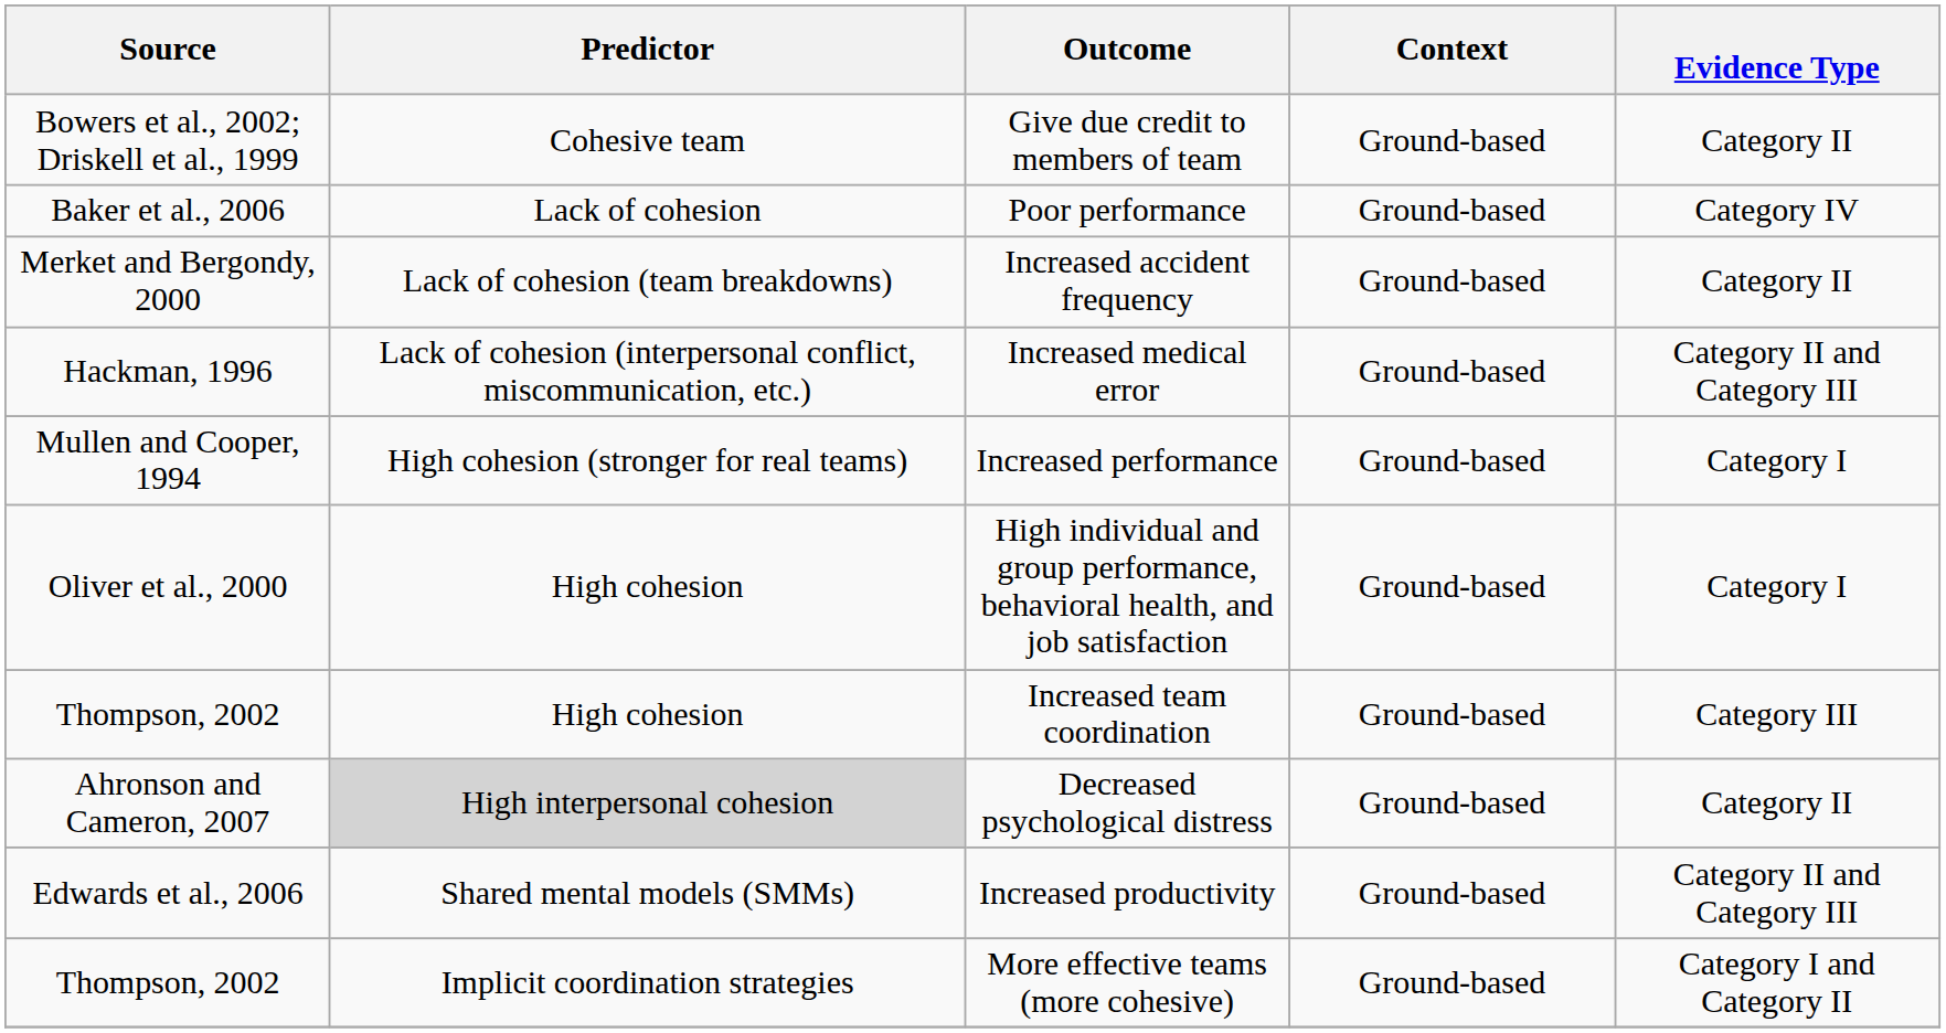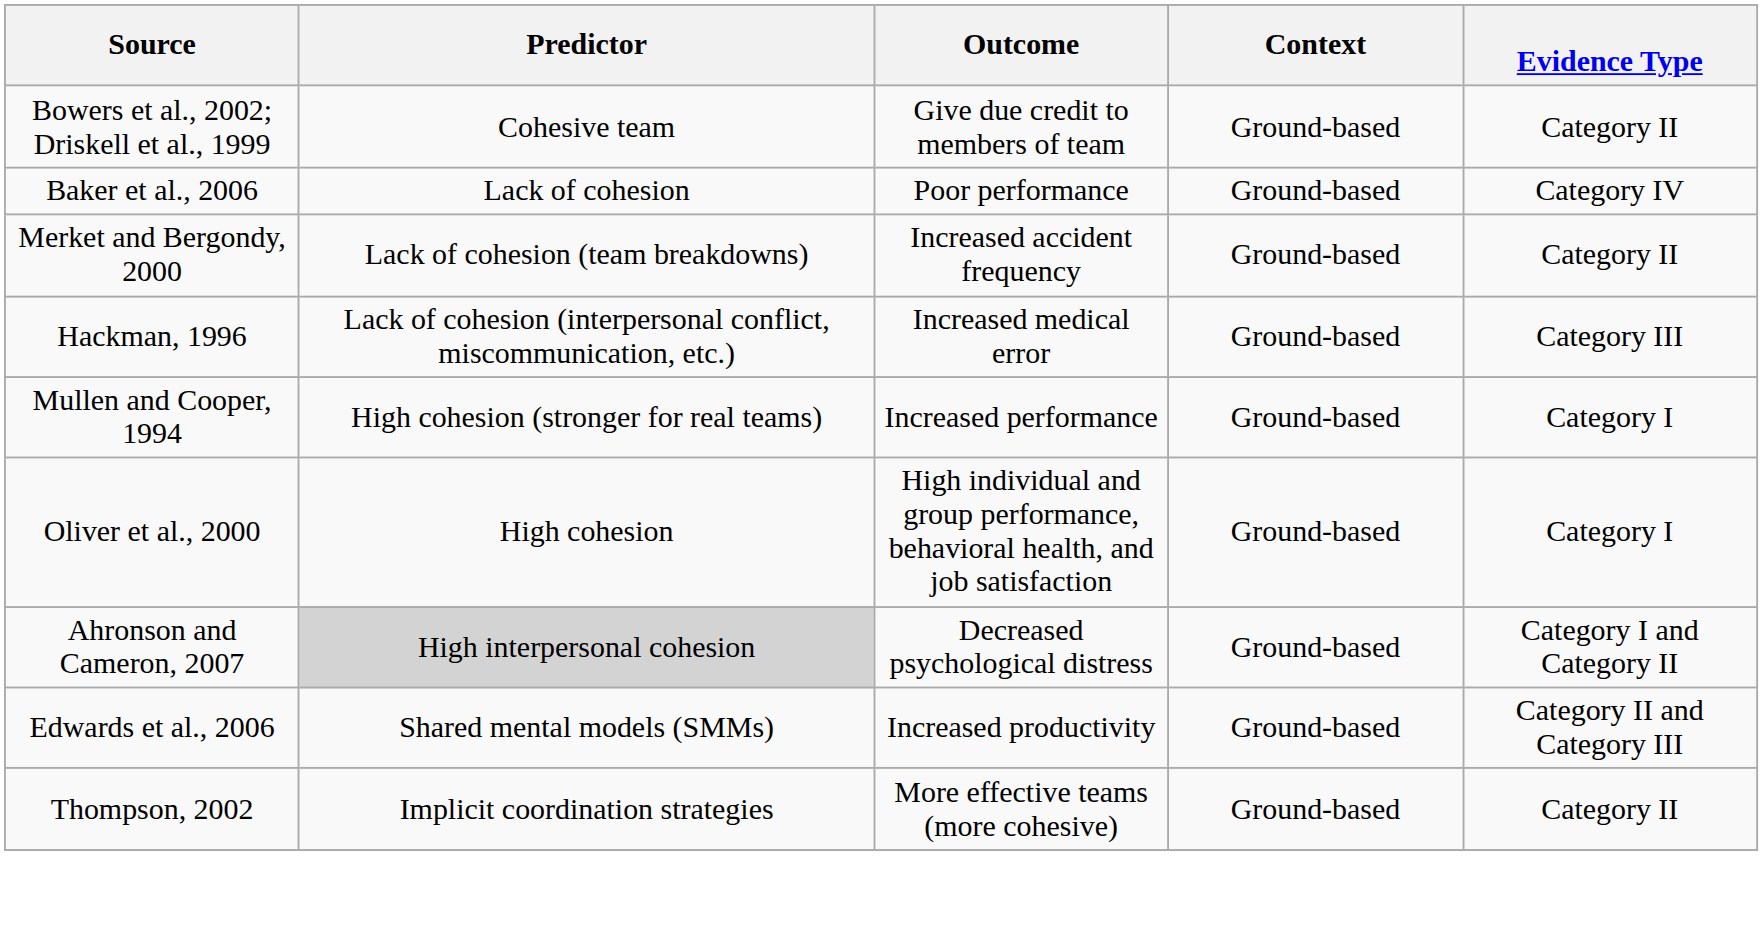Increased medical error | Evidence Type: Category II and Category III -> Category III
- row: Thompson, 2002 | High cohesion | Increased team coordination | Ground-based | Category III
Decreased psychological distress | Evidence Type: Category II -> Category I and Category II
More effective teams (more cohesive) | Evidence Type: Category I and Category II -> Category II
